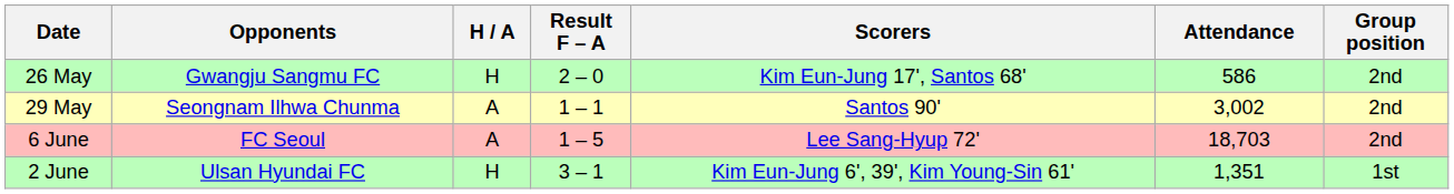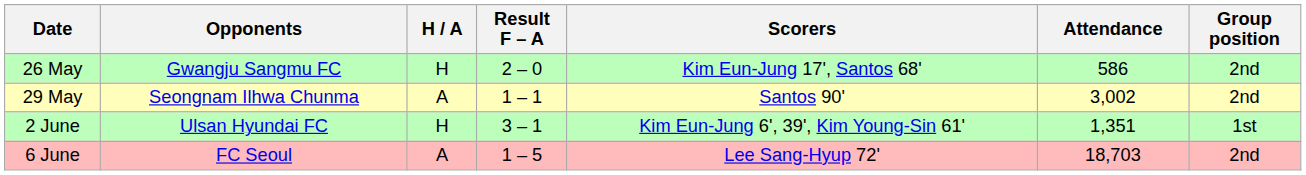rows swapped: 2 June <-> 6 June
